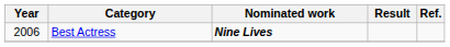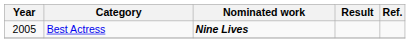Best Actress | Year: 2006 -> 2005
